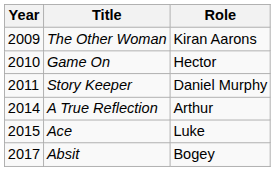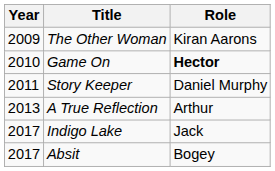Game On | Role: normal -> bold
A True Reflection | Year: 2014 -> 2013
- row: 2015 | Ace | Luke
+ row: 2017 | Indigo Lake | Jack
